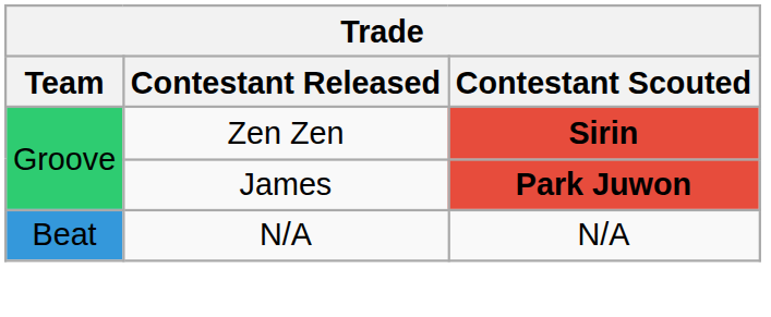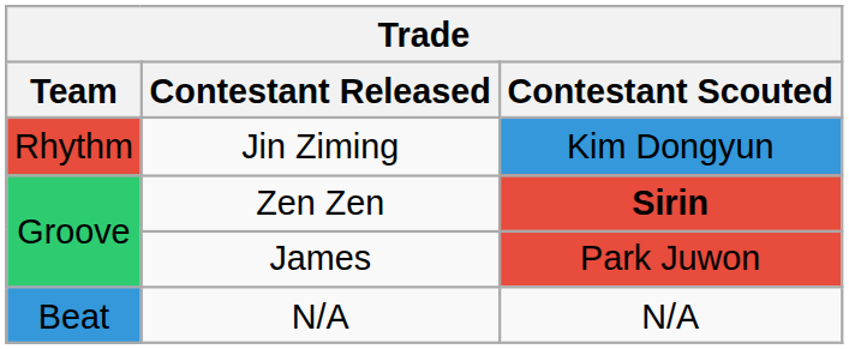+ row: Rhythm | Jin Ziming | Kim Dongyun
James | Contestant Scouted: bold -> normal
